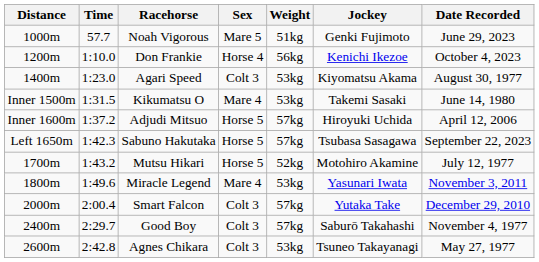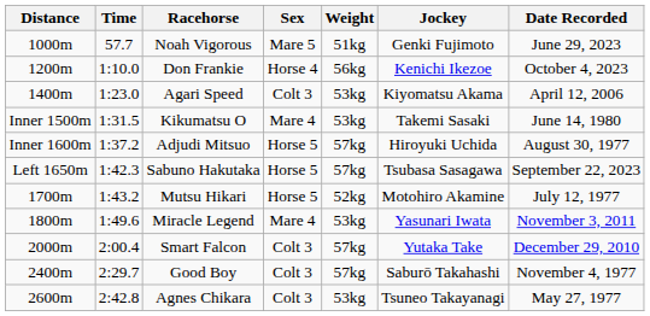Agari Speed | Date Recorded: August 30, 1977 -> April 12, 2006
Adjudi Mitsuo | Date Recorded: April 12, 2006 -> August 30, 1977
